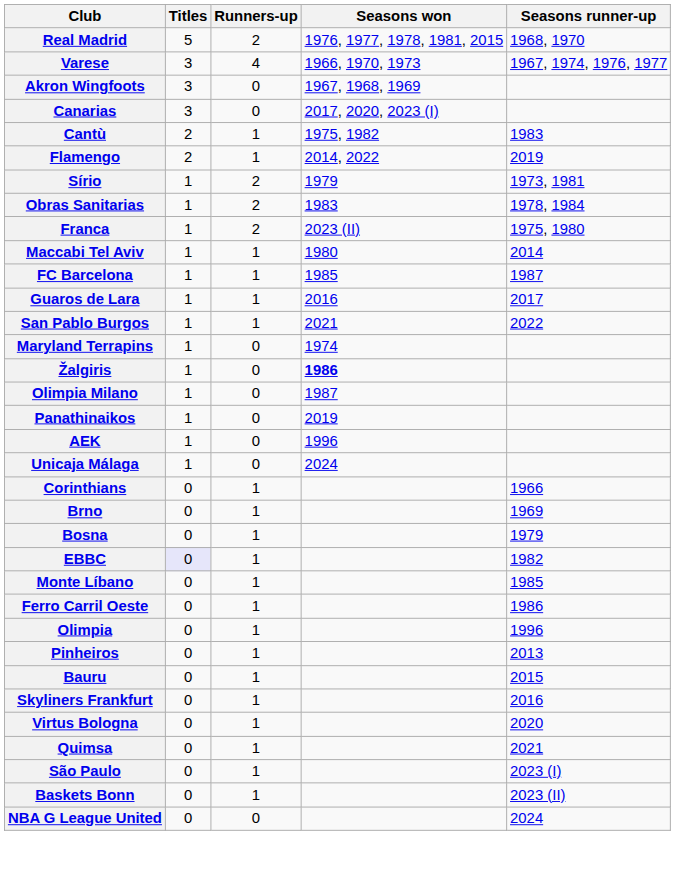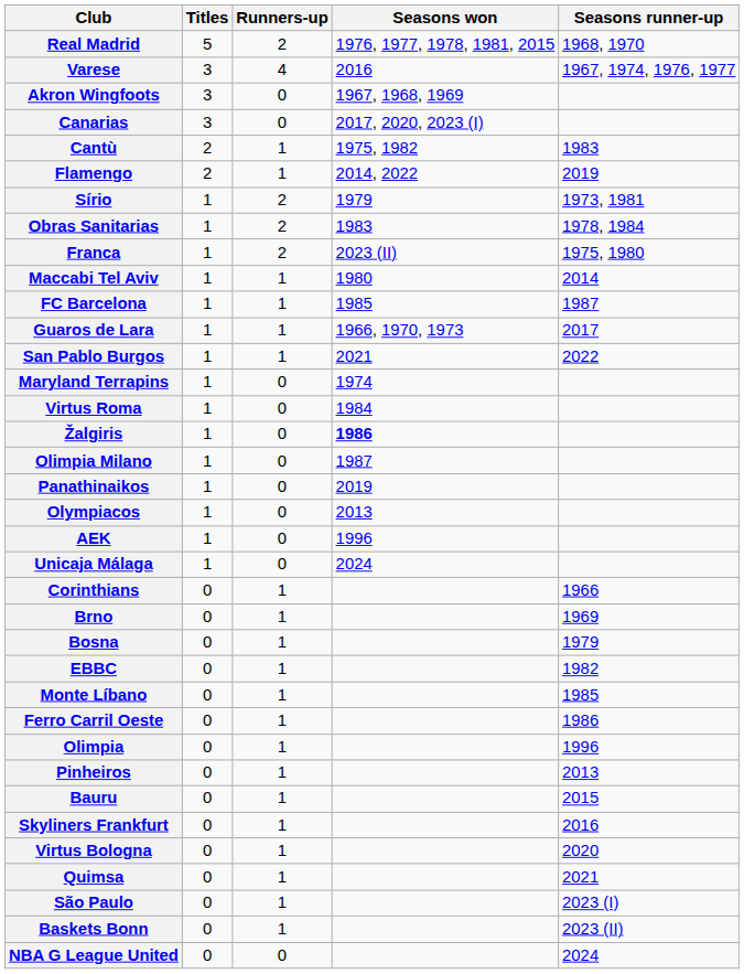Varese | Seasons won: 1966, 1970, 1973 -> 2016
Guaros de Lara | Seasons won: 2016 -> 1966, 1970, 1973
+ row: Virtus Roma | 1 | 0 | 1984
+ row: Olympiacos | 1 | 0 | 2013
EBBC | Titles: lavender background -> no background
